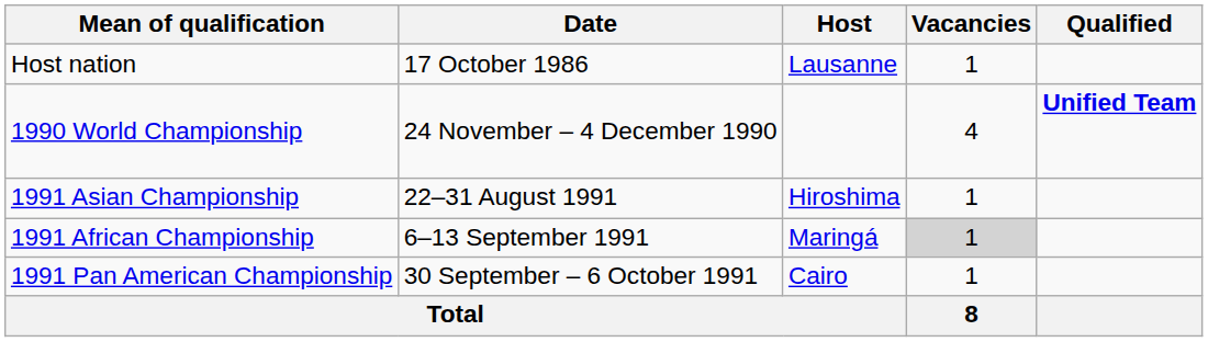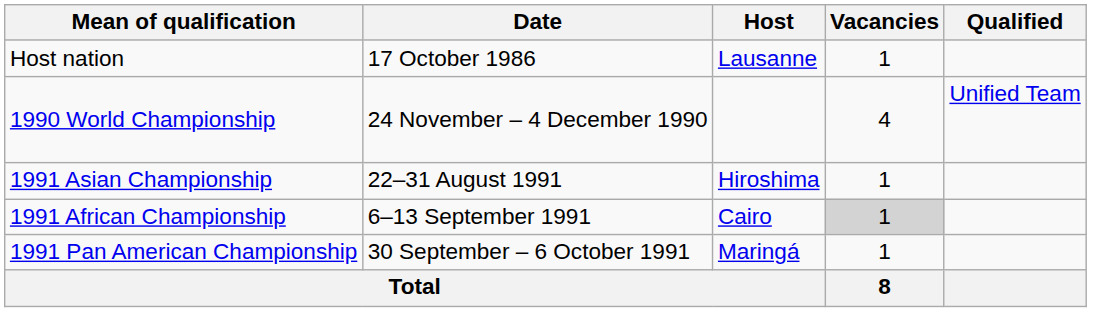1990 World Championship | Qualified: bold -> normal
1991 African Championship | Host: Maringá -> Cairo
1991 Pan American Championship | Host: Cairo -> Maringá
